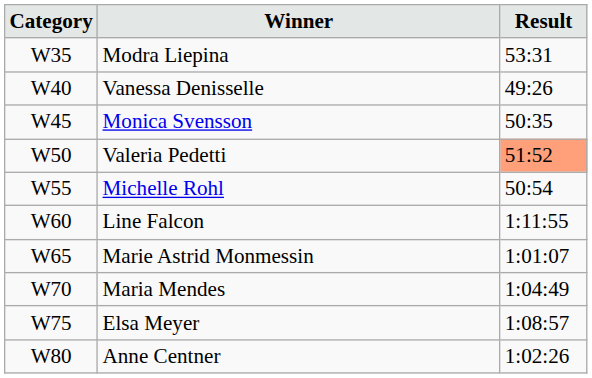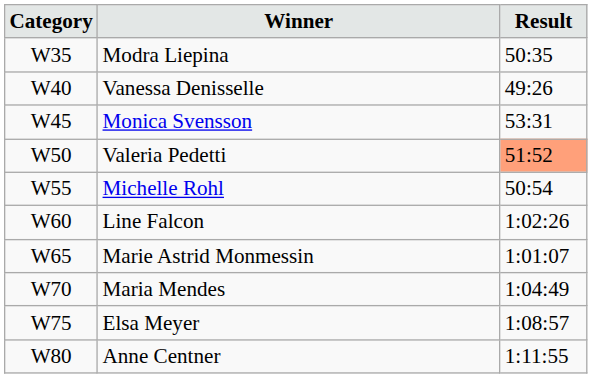Modra Liepina | Result: 53:31 -> 50:35
Monica Svensson | Result: 50:35 -> 53:31
Line Falcon | Result: 1:11:55 -> 1:02:26
Anne Centner | Result: 1:02:26 -> 1:11:55
